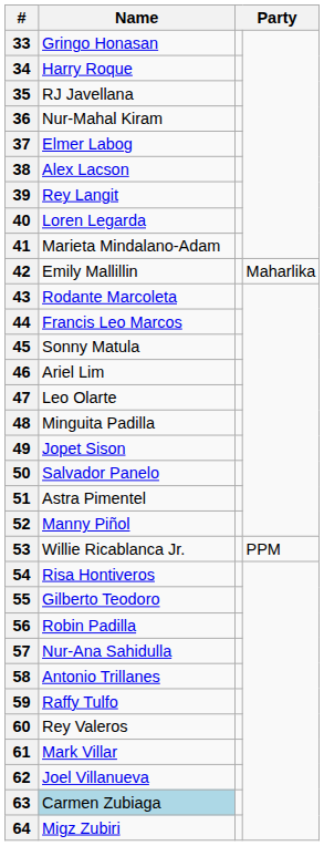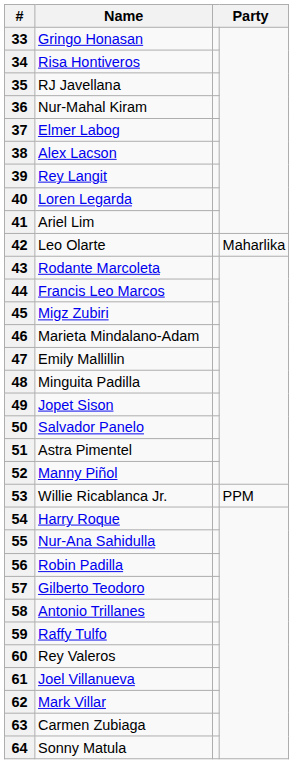34 | Name: Harry Roque -> Risa Hontiveros
41 | Name: Marieta Mindalano-Adam -> Ariel Lim
42 | Name: Emily Mallillin -> Leo Olarte
45 | Name: Sonny Matula -> Migz Zubiri
46 | Name: Ariel Lim -> Marieta Mindalano-Adam
47 | Name: Leo Olarte -> Emily Mallillin
54 | Name: Risa Hontiveros -> Harry Roque
55 | Name: Gilberto Teodoro -> Nur-Ana Sahidulla
57 | Name: Nur-Ana Sahidulla -> Gilberto Teodoro
61 | Name: Mark Villar -> Joel Villanueva
62 | Name: Joel Villanueva -> Mark Villar
63 | Name: lightblue background -> no background
64 | Name: Migz Zubiri -> Sonny Matula
